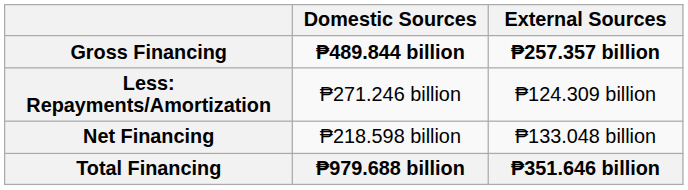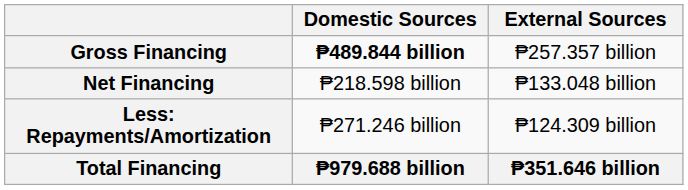Gross Financing | External Sources: bold -> normal
rows swapped: Less: Repayments/Amortization <-> Net Financing
